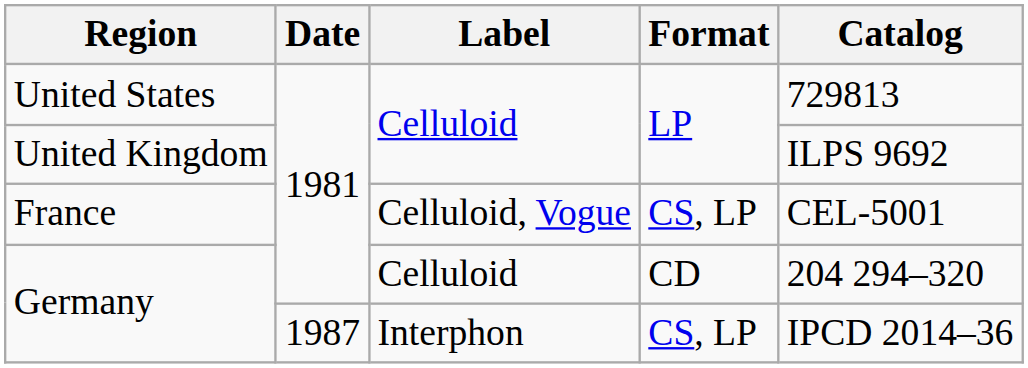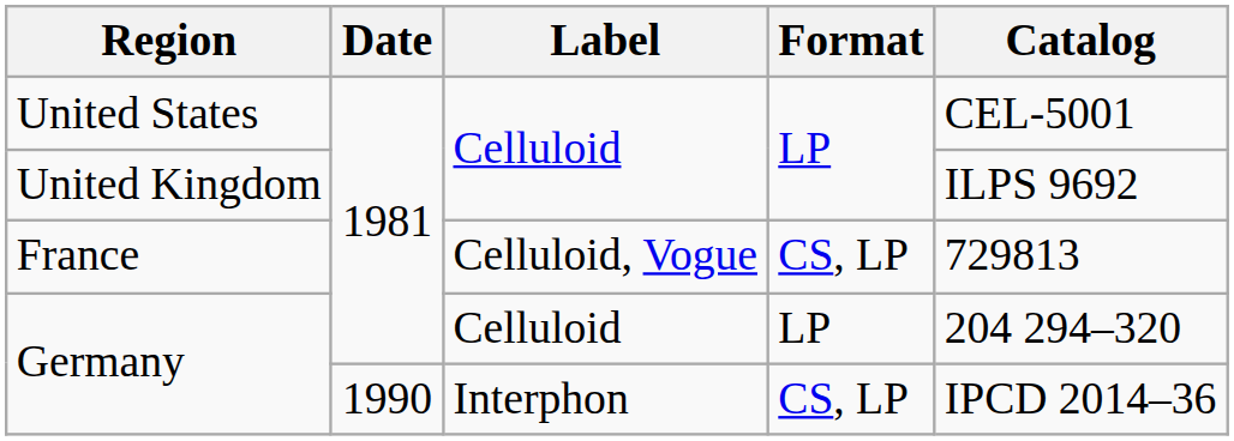United States | Catalog: 729813 -> CEL-5001
France | Catalog: CEL-5001 -> 729813
Germany / Celluloid | Format: CD -> LP
Germany / Interphon | Date: 1987 -> 1990
